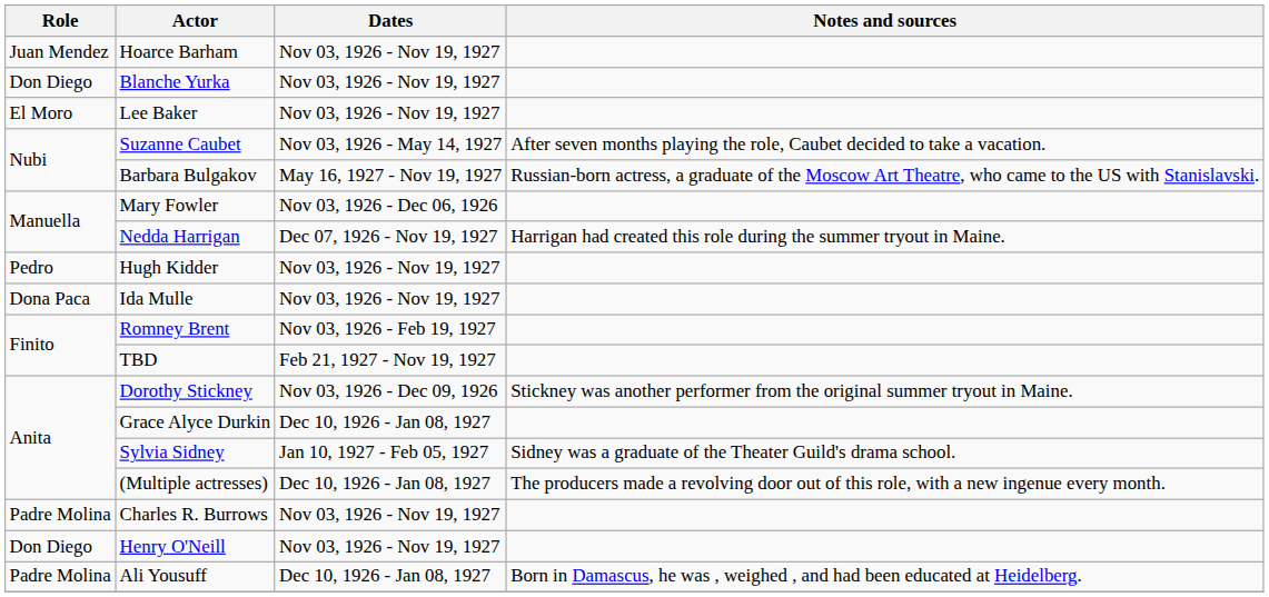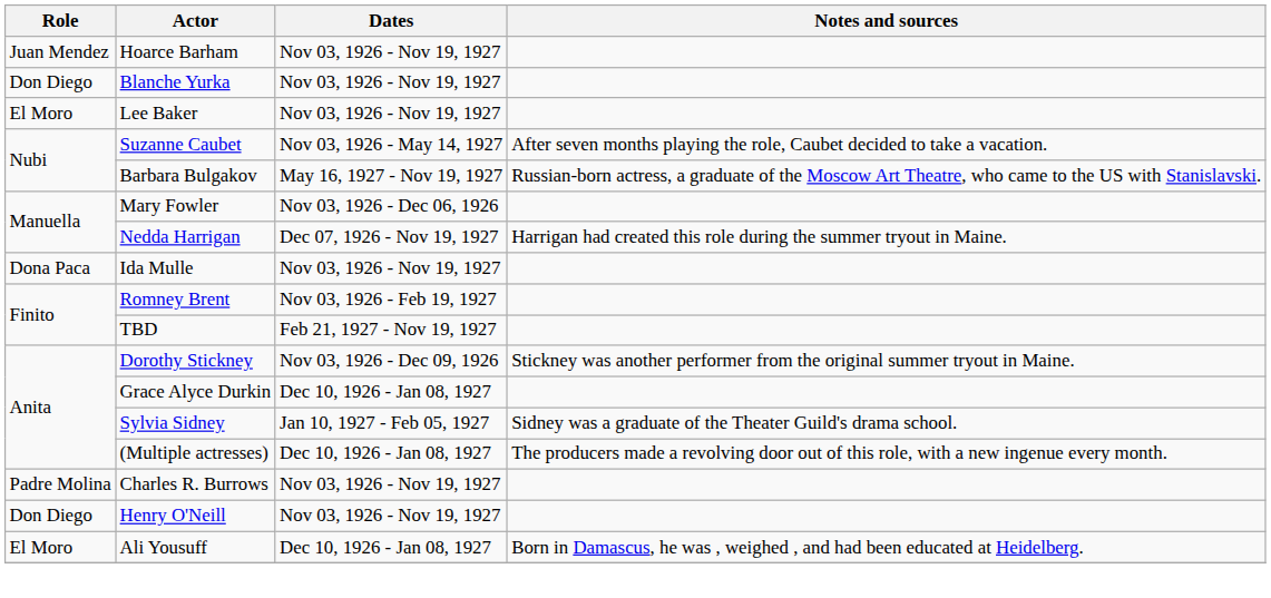- row: Pedro | Hugh Kidder | Nov 03, 1926 - Nov 19, 1927
Ali Yousuff | Role: Padre Molina -> El Moro
